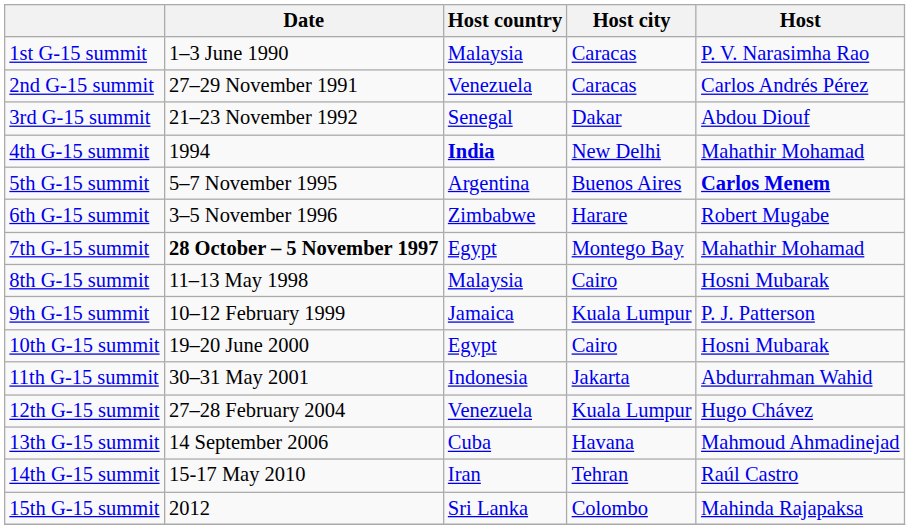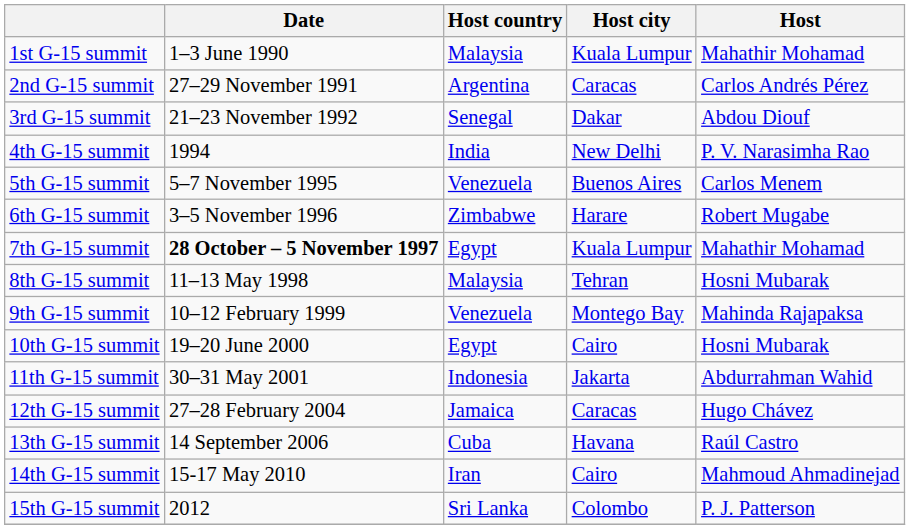1st G-15 summit | Host city: Caracas -> Kuala Lumpur
1st G-15 summit | Host: P. V. Narasimha Rao -> Mahathir Mohamad
2nd G-15 summit | Host country: Venezuela -> Argentina
4th G-15 summit | Host country: bold -> normal
4th G-15 summit | Host: Mahathir Mohamad -> P. V. Narasimha Rao
5th G-15 summit | Host country: Argentina -> Venezuela
5th G-15 summit | Host: bold -> normal
7th G-15 summit | Host city: Montego Bay -> Kuala Lumpur
8th G-15 summit | Host city: Cairo -> Tehran
9th G-15 summit | Host country: Jamaica -> Venezuela
9th G-15 summit | Host city: Kuala Lumpur -> Montego Bay
9th G-15 summit | Host: P. J. Patterson -> Mahinda Rajapaksa
12th G-15 summit | Host country: Venezuela -> Jamaica
12th G-15 summit | Host city: Kuala Lumpur -> Caracas
13th G-15 summit | Host: Mahmoud Ahmadinejad -> Raúl Castro
14th G-15 summit | Host city: Tehran -> Cairo
14th G-15 summit | Host: Raúl Castro -> Mahmoud Ahmadinejad
15th G-15 summit | Host: Mahinda Rajapaksa -> P. J. Patterson
